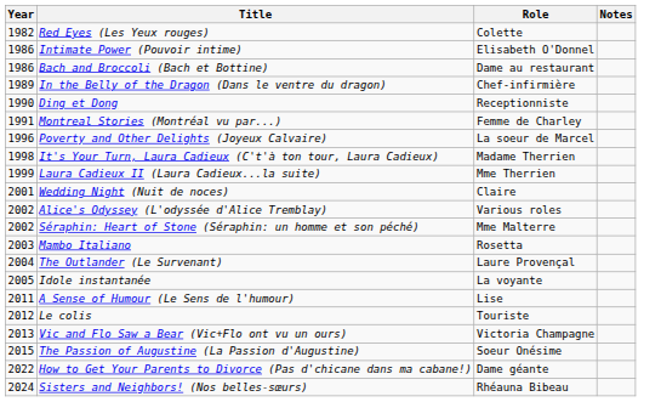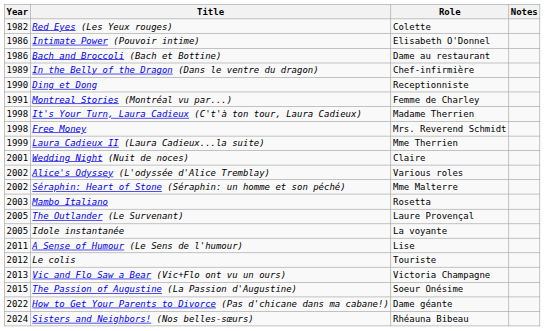- row: 1996 | Poverty and Other Delights (Joyeux Calvaire) | La soeur de Marcel
+ row: 1998 | Free Money | Mrs. Reverend Schmidt
The Outlander (Le Survenant) | Year: 2004 -> 2005
